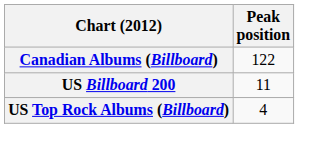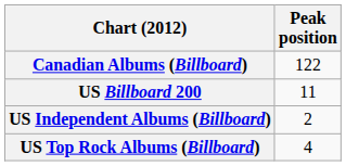+ row: US Independent Albums (Billboard) | 2
